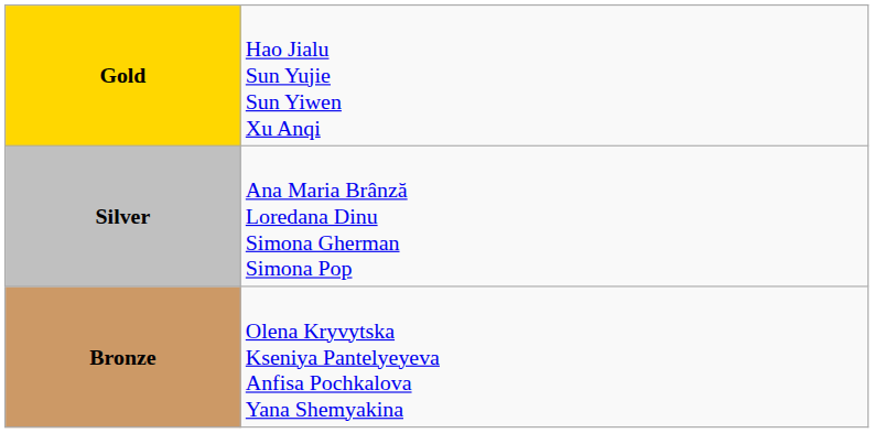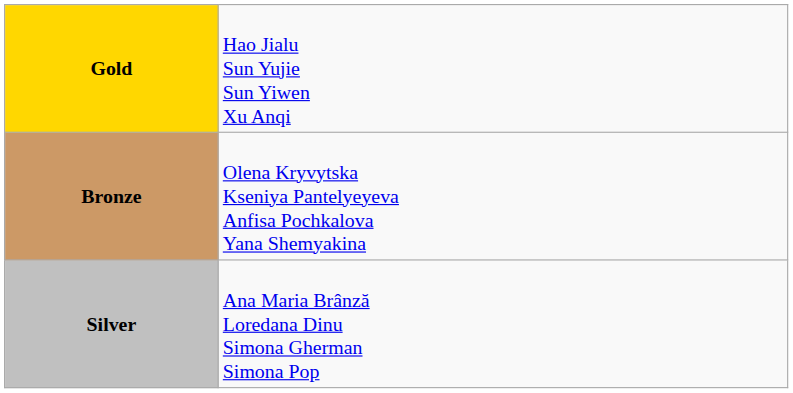rows swapped: Silver <-> Bronze
